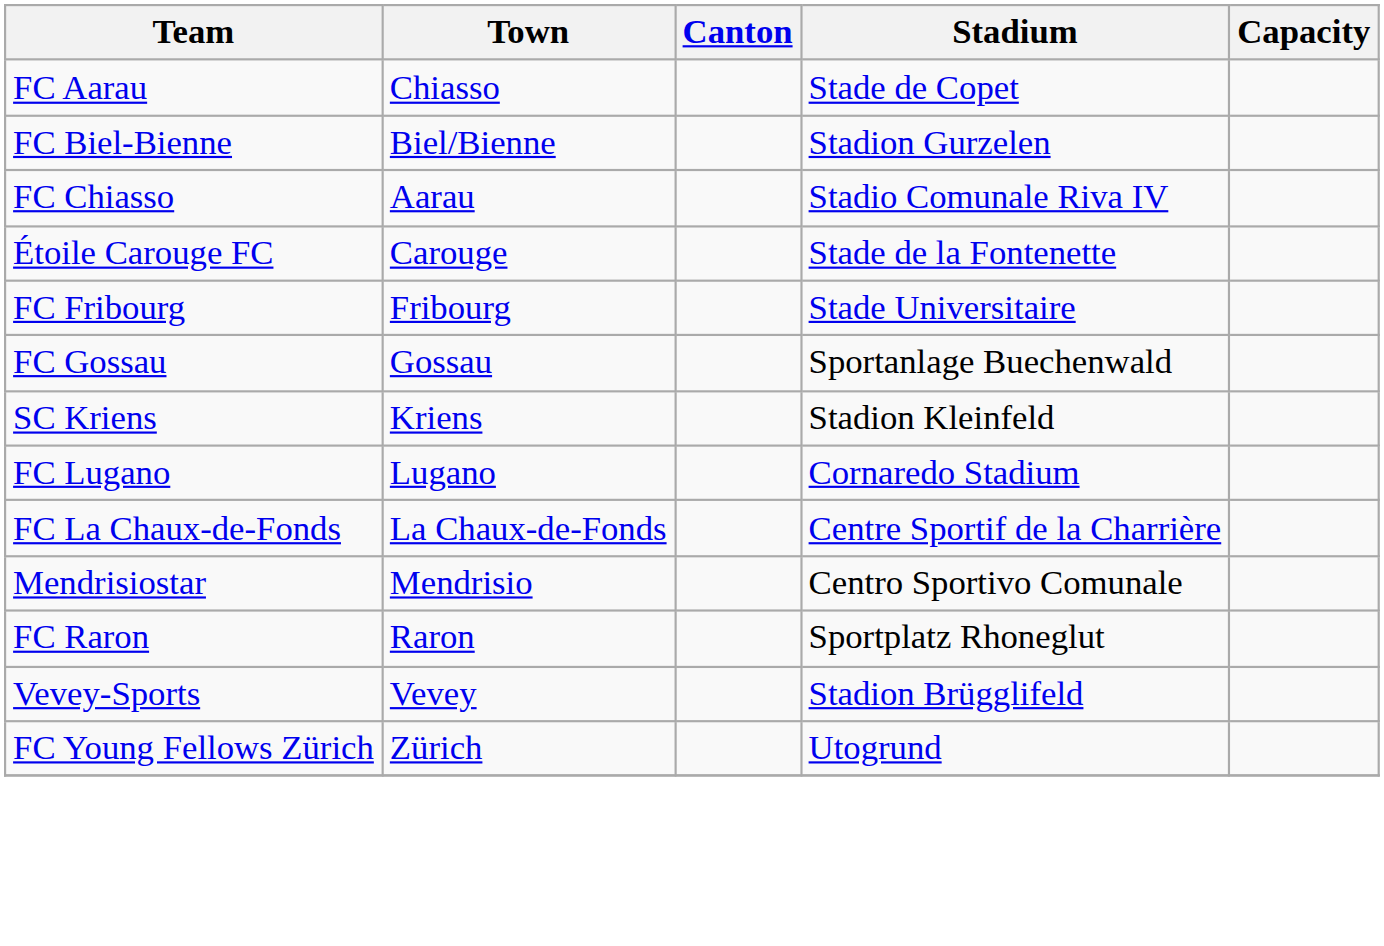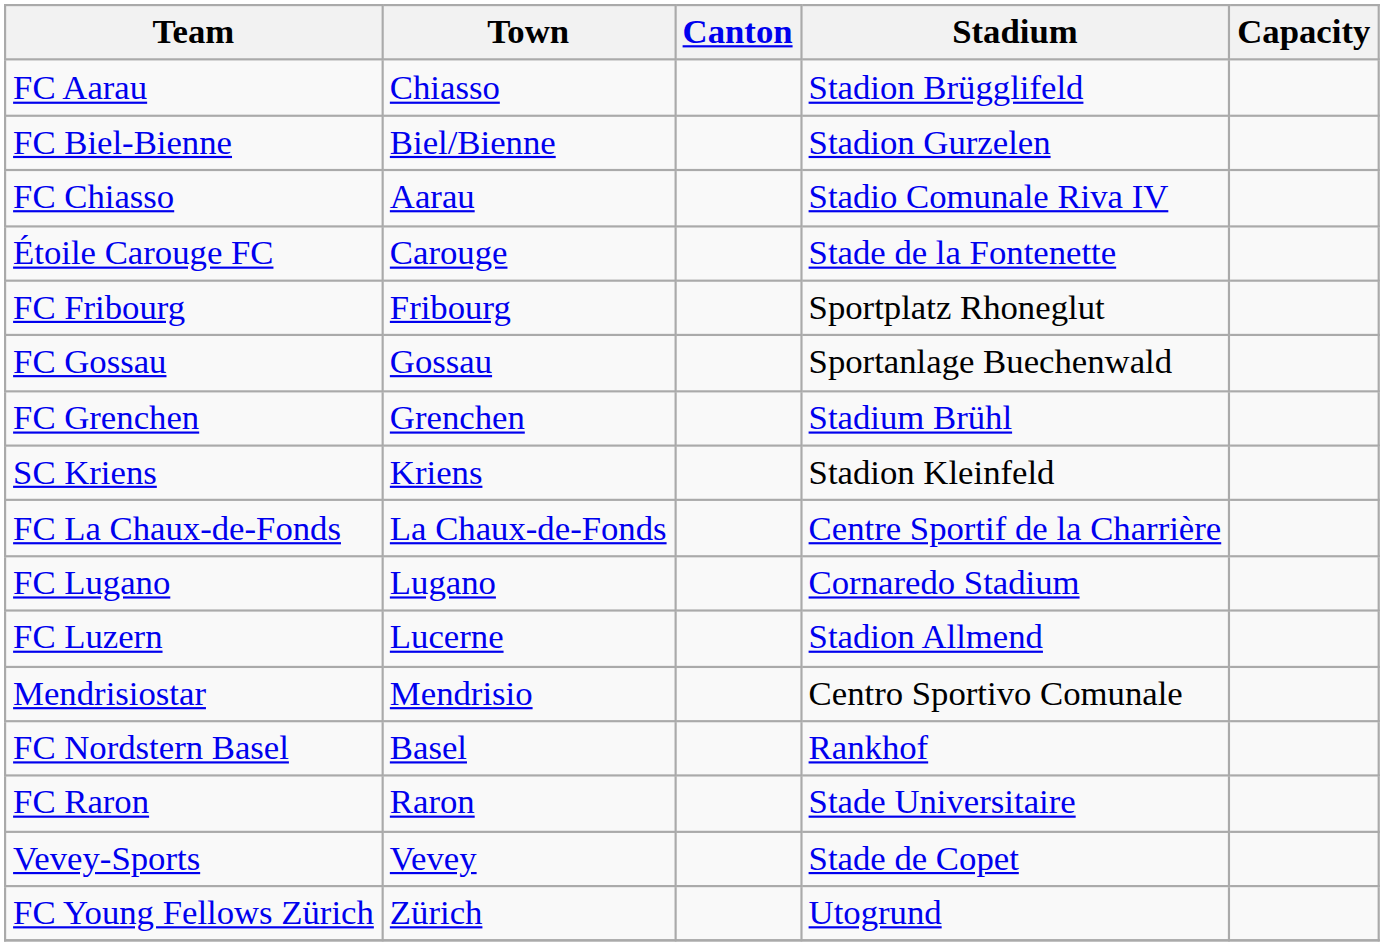FC Aarau | Stadium: Stade de Copet -> Stadion Brügglifeld
FC Fribourg | Stadium: Stade Universitaire -> Sportplatz Rhoneglut
+ row: FC Grenchen | Grenchen | Stadium Brühl
rows swapped: FC La Chaux-de-Fonds <-> FC Lugano
+ row: FC Luzern | Lucerne | Stadion Allmend
+ row: FC Nordstern Basel | Basel | Rankhof
FC Raron | Stadium: Sportplatz Rhoneglut -> Stade Universitaire
Vevey-Sports | Stadium: Stadion Brügglifeld -> Stade de Copet
